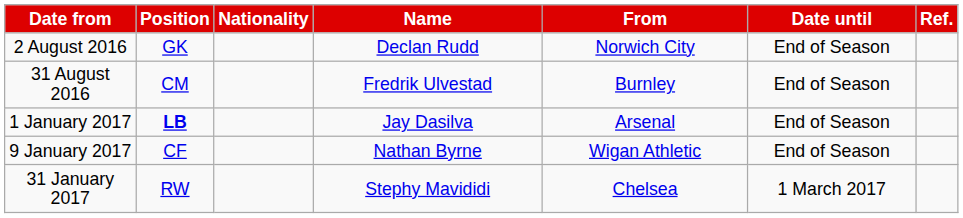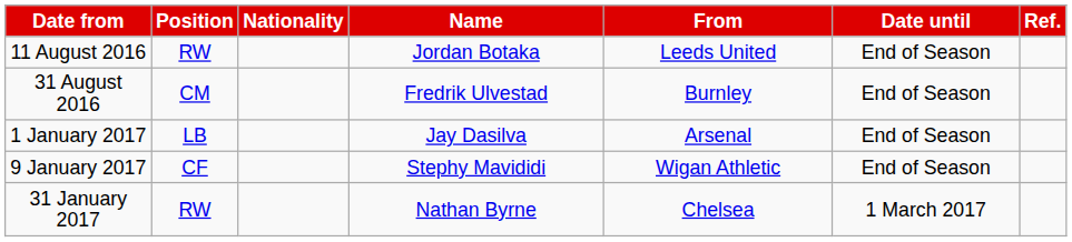- row: 2 August 2016 | GK | Declan Rudd | Norwich City | End of Season
+ row: 11 August 2016 | RW | Jordan Botaka | Leeds United | End of Season
1 January 2017 | Position: bold -> normal
9 January 2017 | Name: Nathan Byrne -> Stephy Mavididi
31 January 2017 | Name: Stephy Mavididi -> Nathan Byrne
